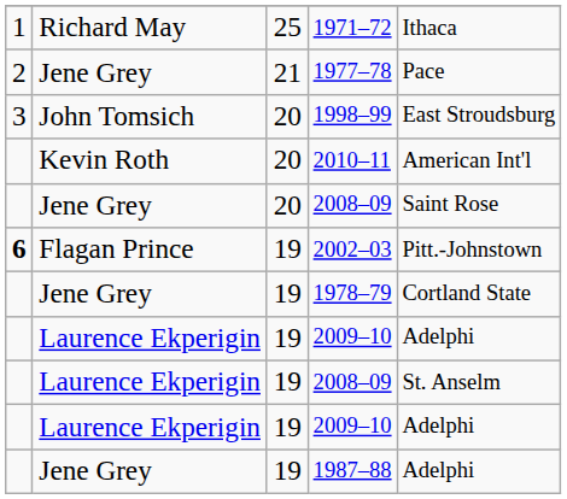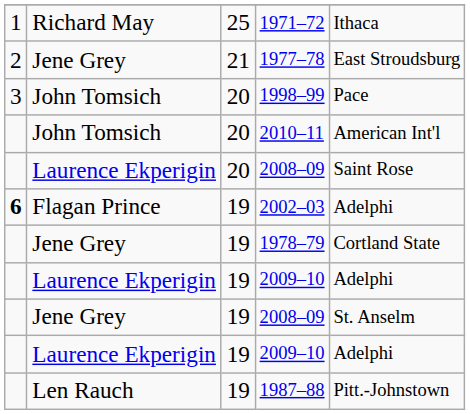1977–78 | column 5: Pace -> East Stroudsburg
1998–99 | column 5: East Stroudsburg -> Pace
2010–11 | column 2: Kevin Roth -> John Tomsich
20 / 2008–09 | column 2: Jene Grey -> Laurence Ekperigin
2002–03 | column 5: Pitt.-Johnstown -> Adelphi
19 / 2008–09 | column 2: Laurence Ekperigin -> Jene Grey
1987–88 | column 2: Jene Grey -> Len Rauch
1987–88 | column 5: Adelphi -> Pitt.-Johnstown
